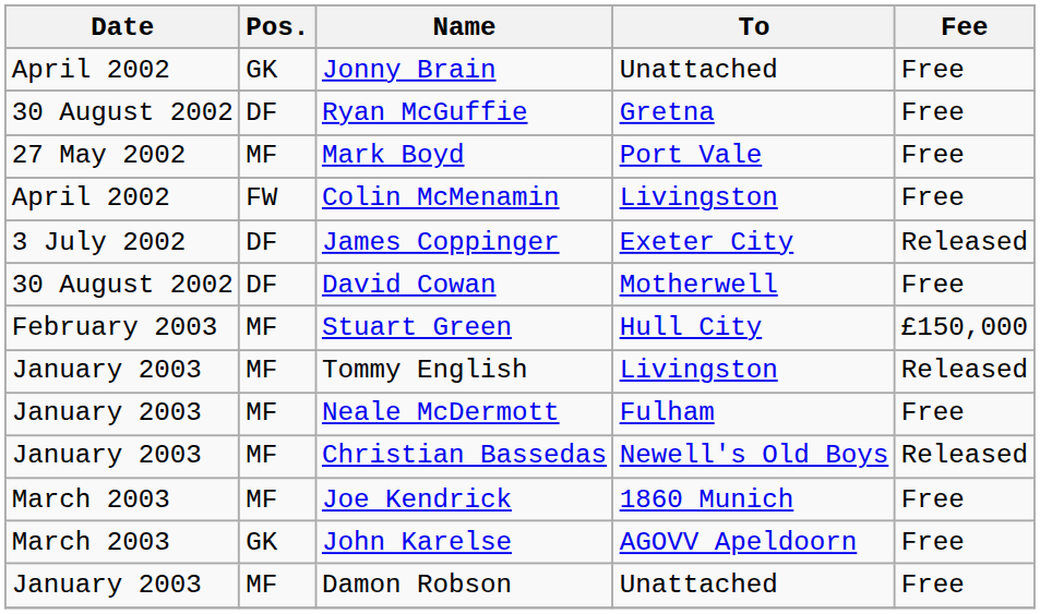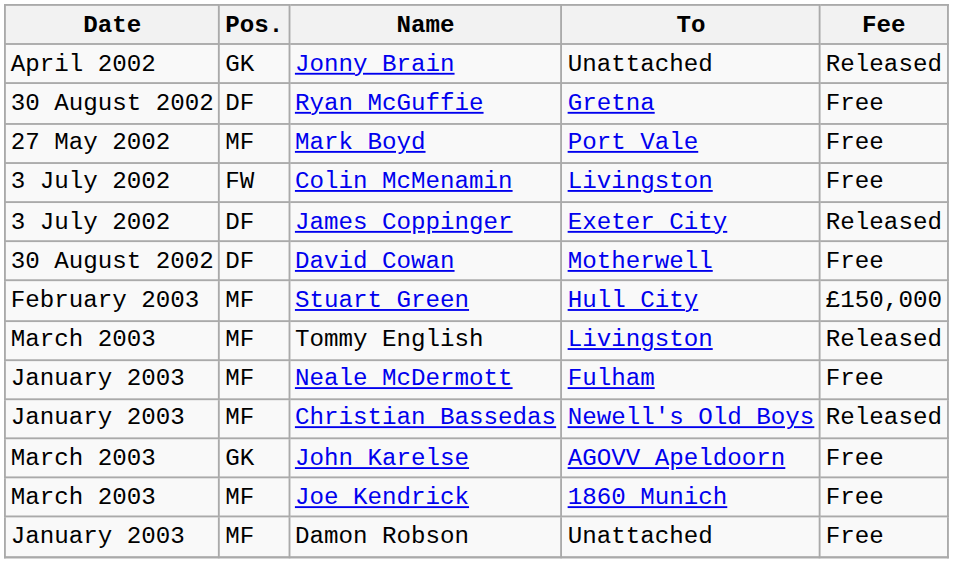Jonny Brain | Fee: Free -> Released
Colin McMenamin | Date: April 2002 -> 3 July 2002
Tommy English | Date: January 2003 -> March 2003
rows swapped: John Karelse <-> Joe Kendrick
